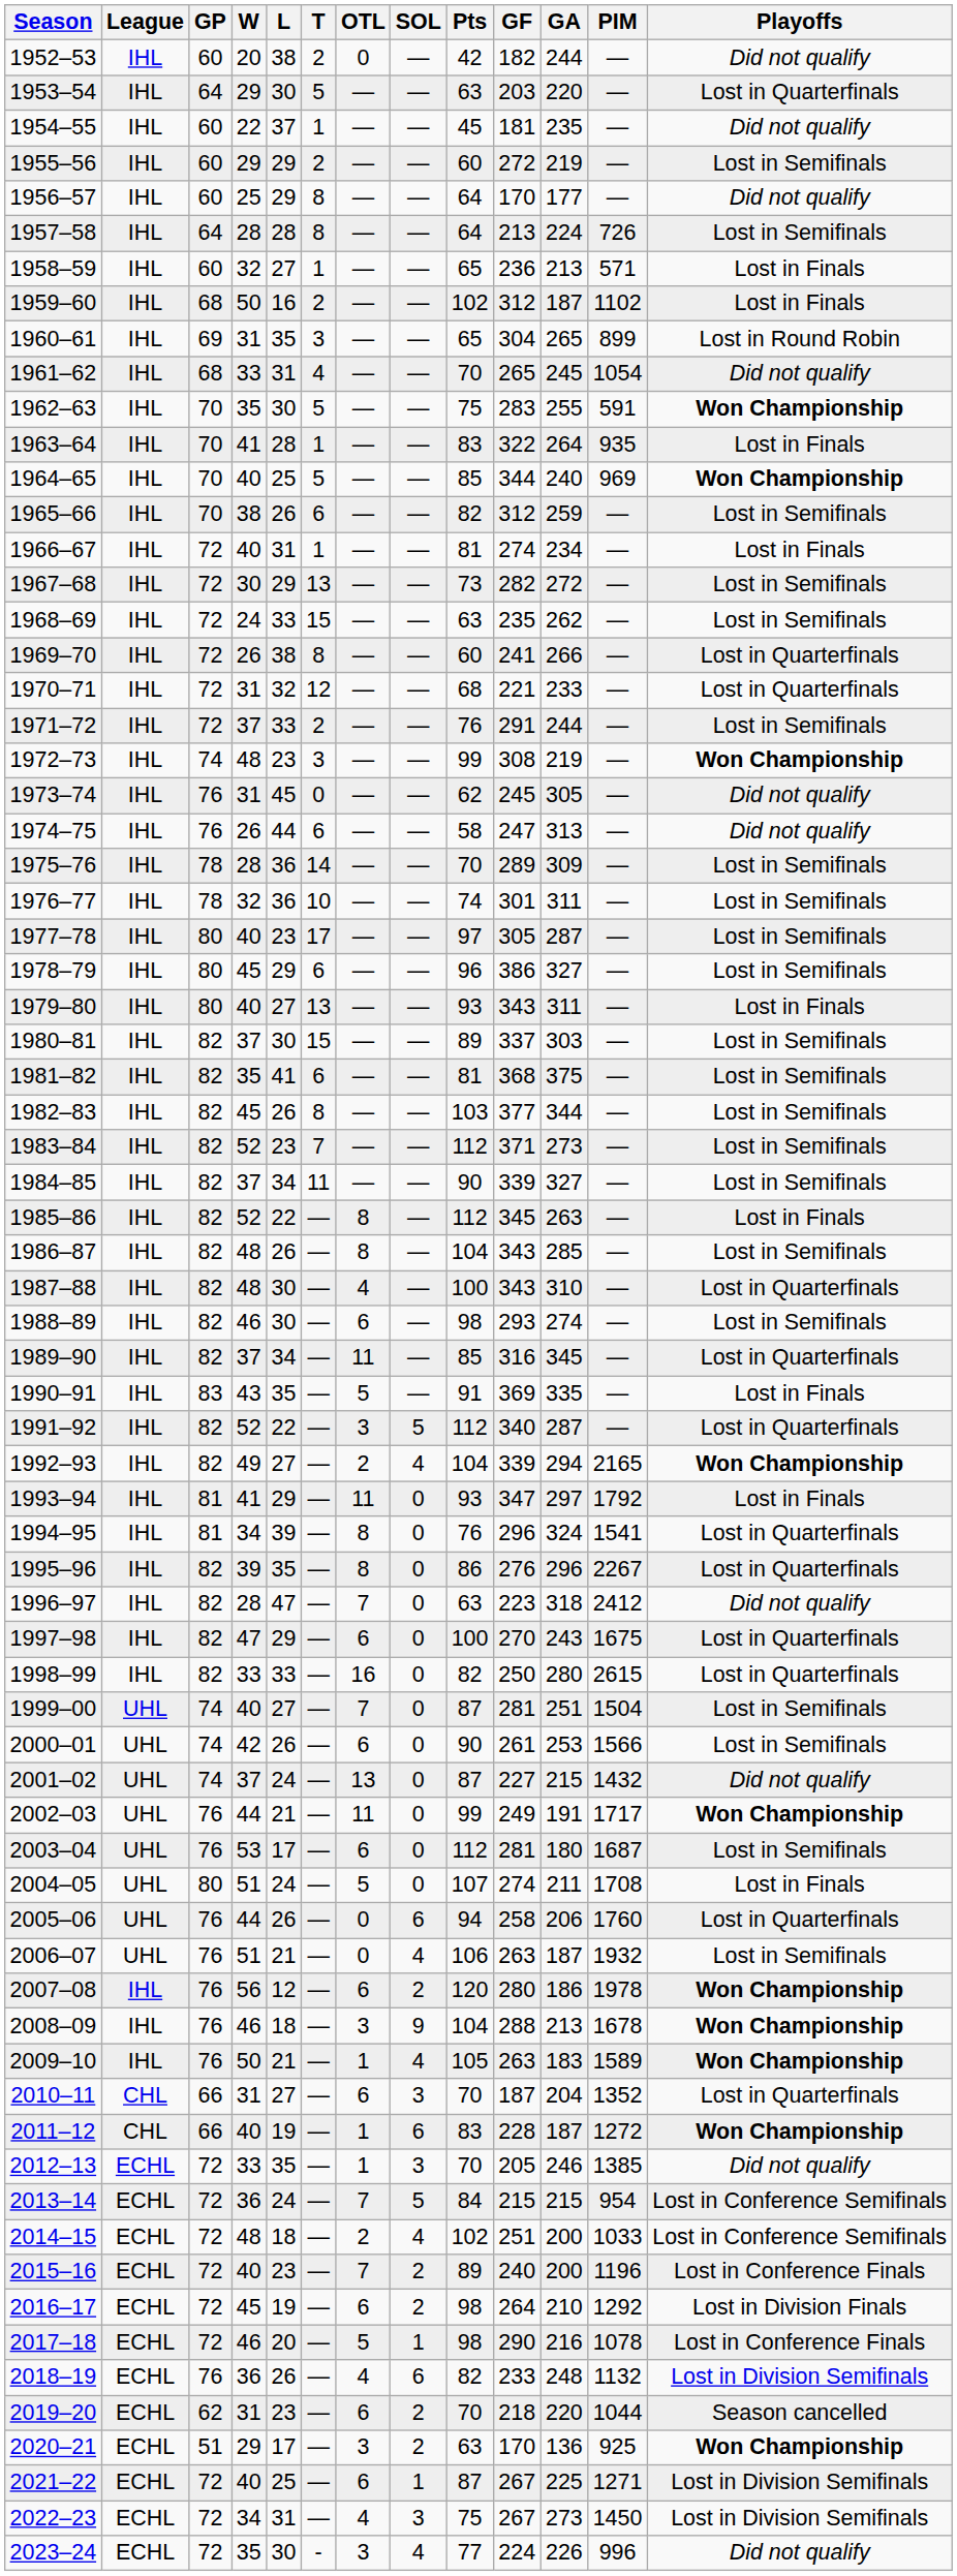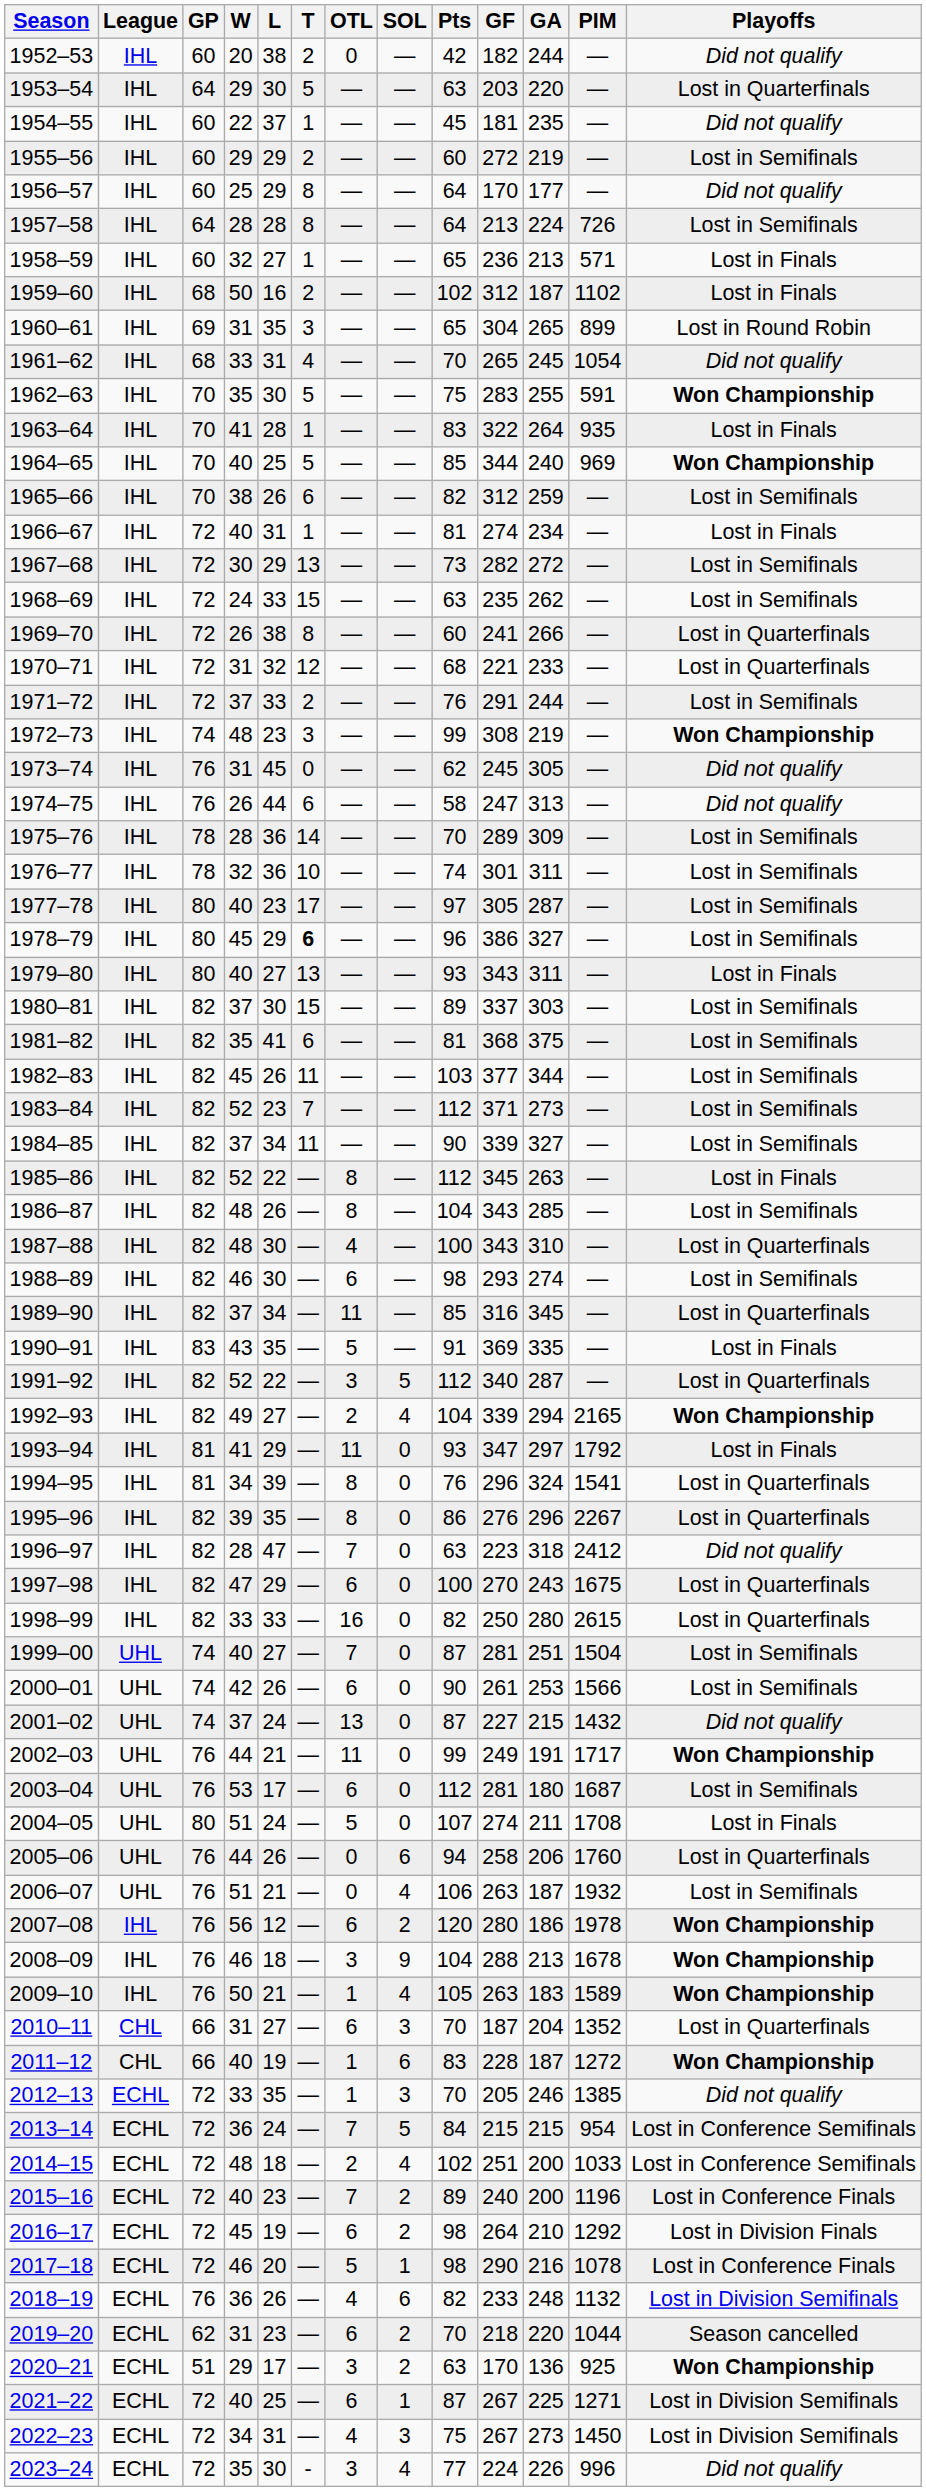1978–79 | T: normal -> bold
1982–83 | T: 8 -> 11
